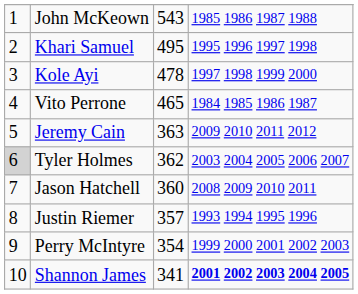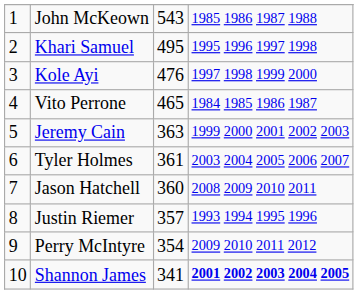Kole Ayi | column 3: 478 -> 476
Jeremy Cain | column 4: 2009 2010 2011 2012 -> 1999 2000 2001 2002 2003
Tyler Holmes | column 1: lightgrey background -> no background
Tyler Holmes | column 3: 362 -> 361
Perry McIntyre | column 4: 1999 2000 2001 2002 2003 -> 2009 2010 2011 2012
